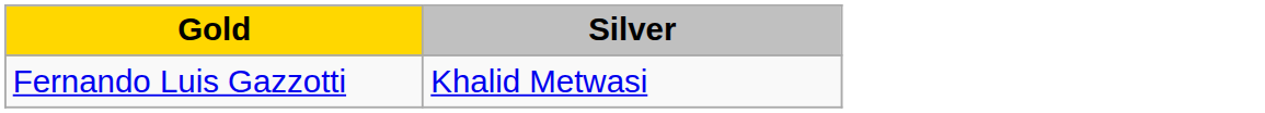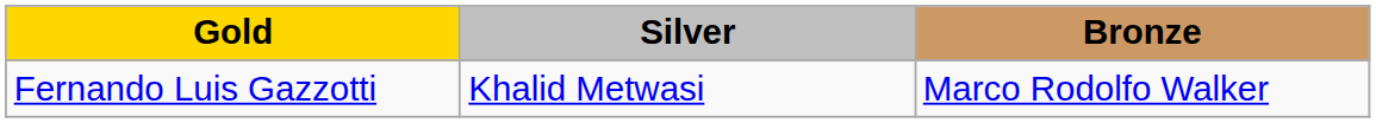+ column: Bronze | Marco Rodolfo Walker
